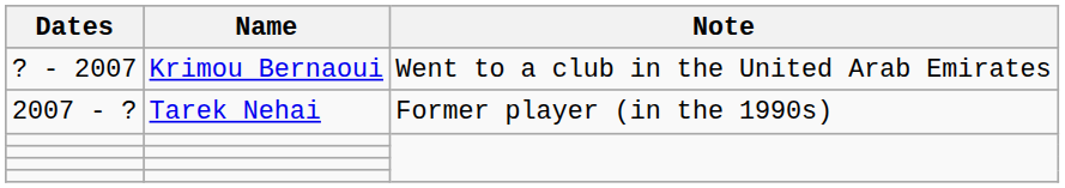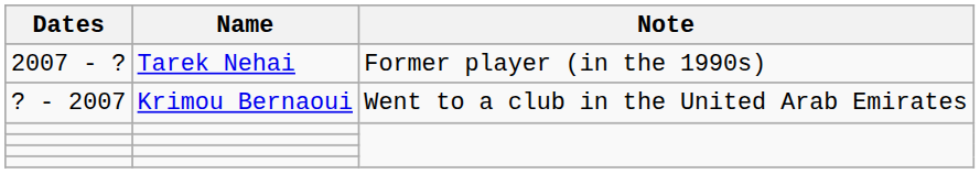rows swapped: ? - 2007 <-> 2007 - ?
